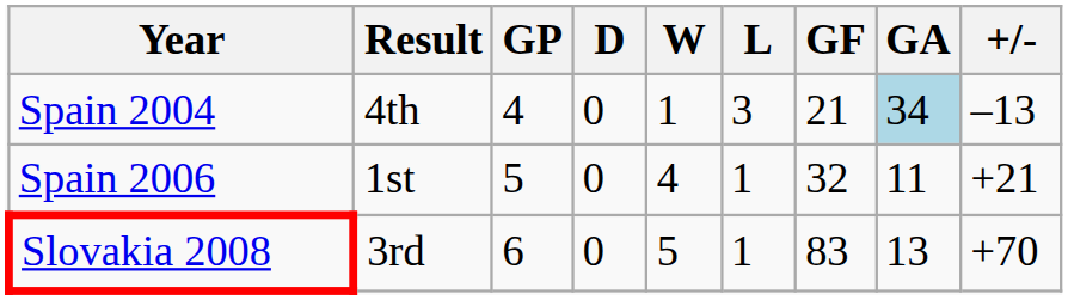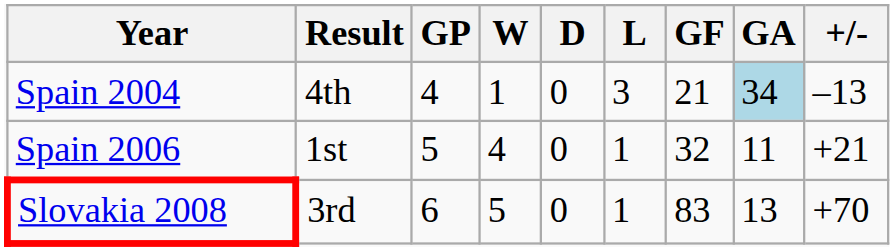columns swapped: W <-> D
